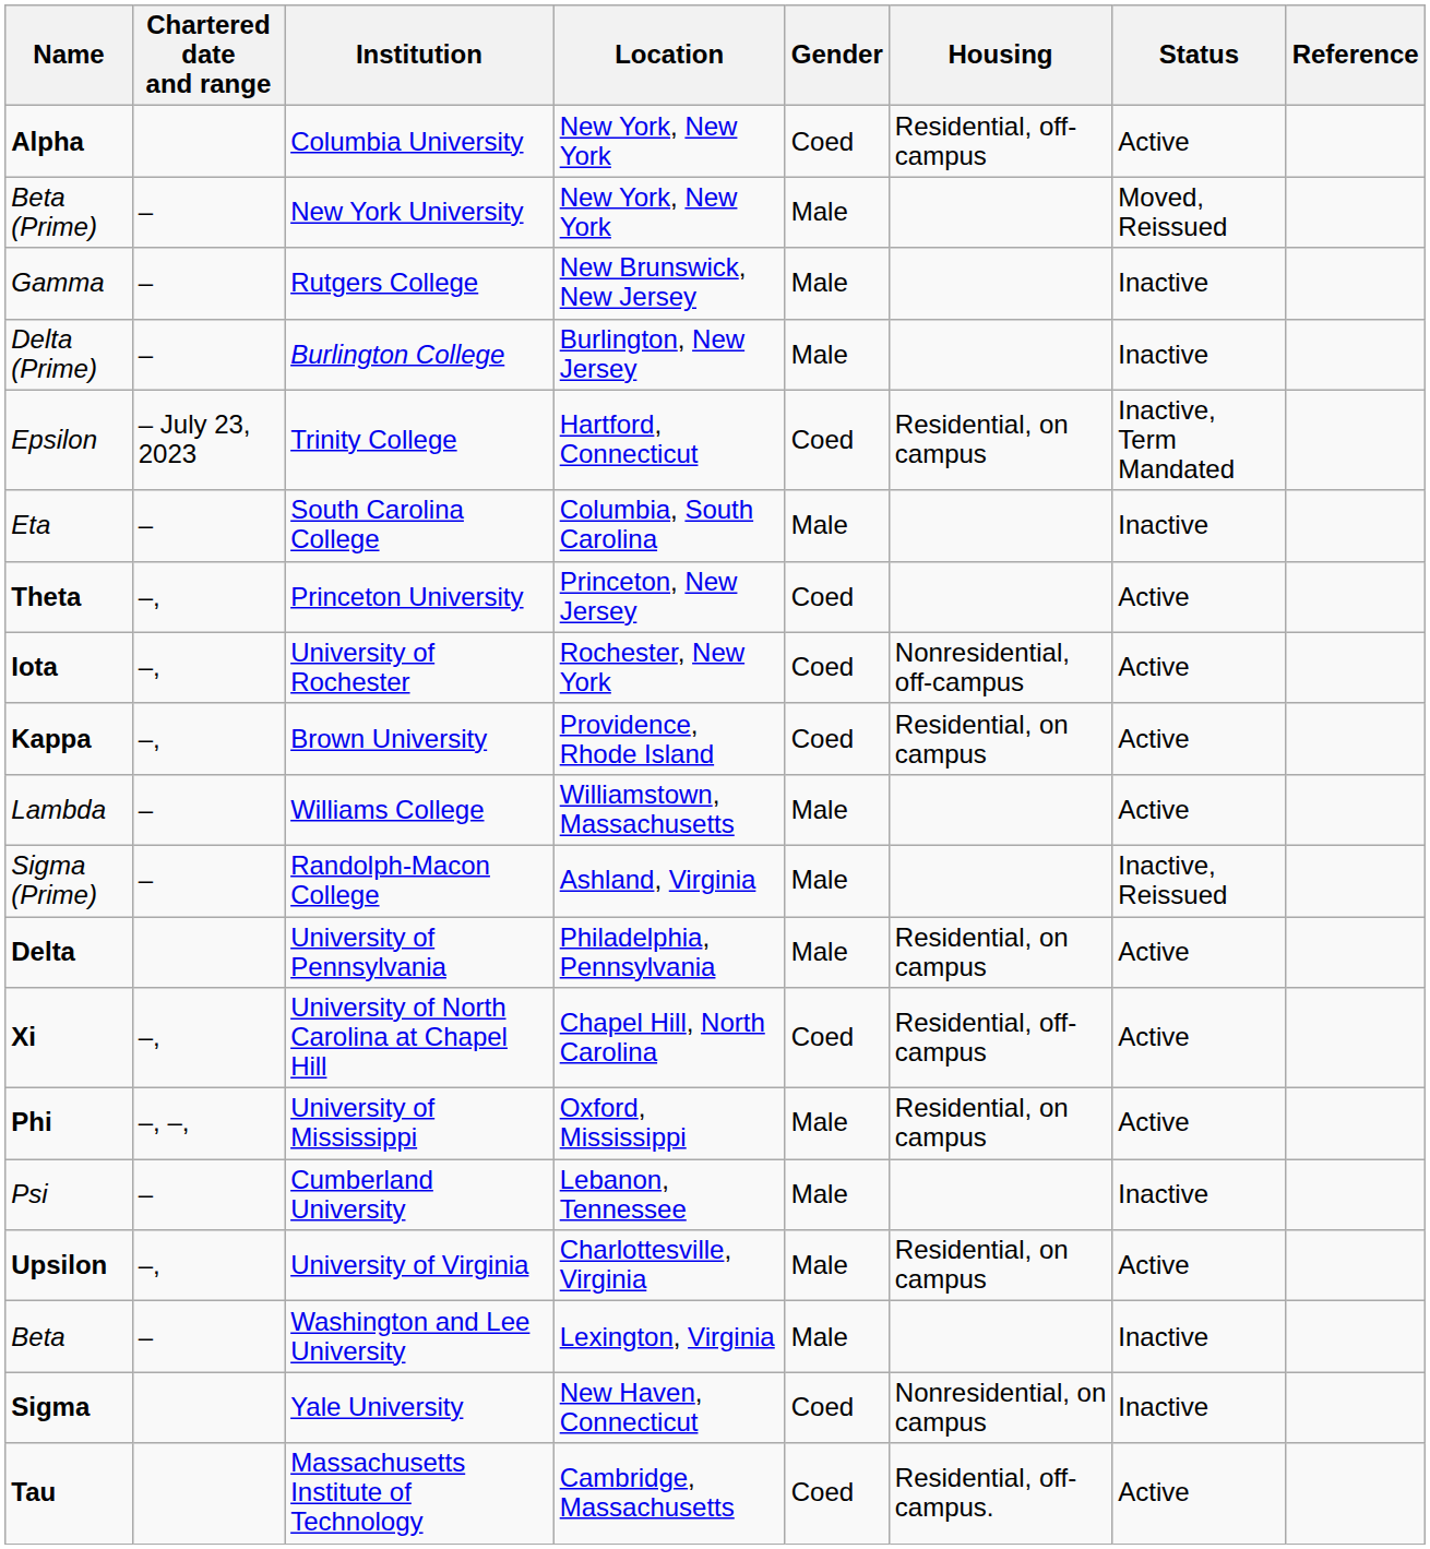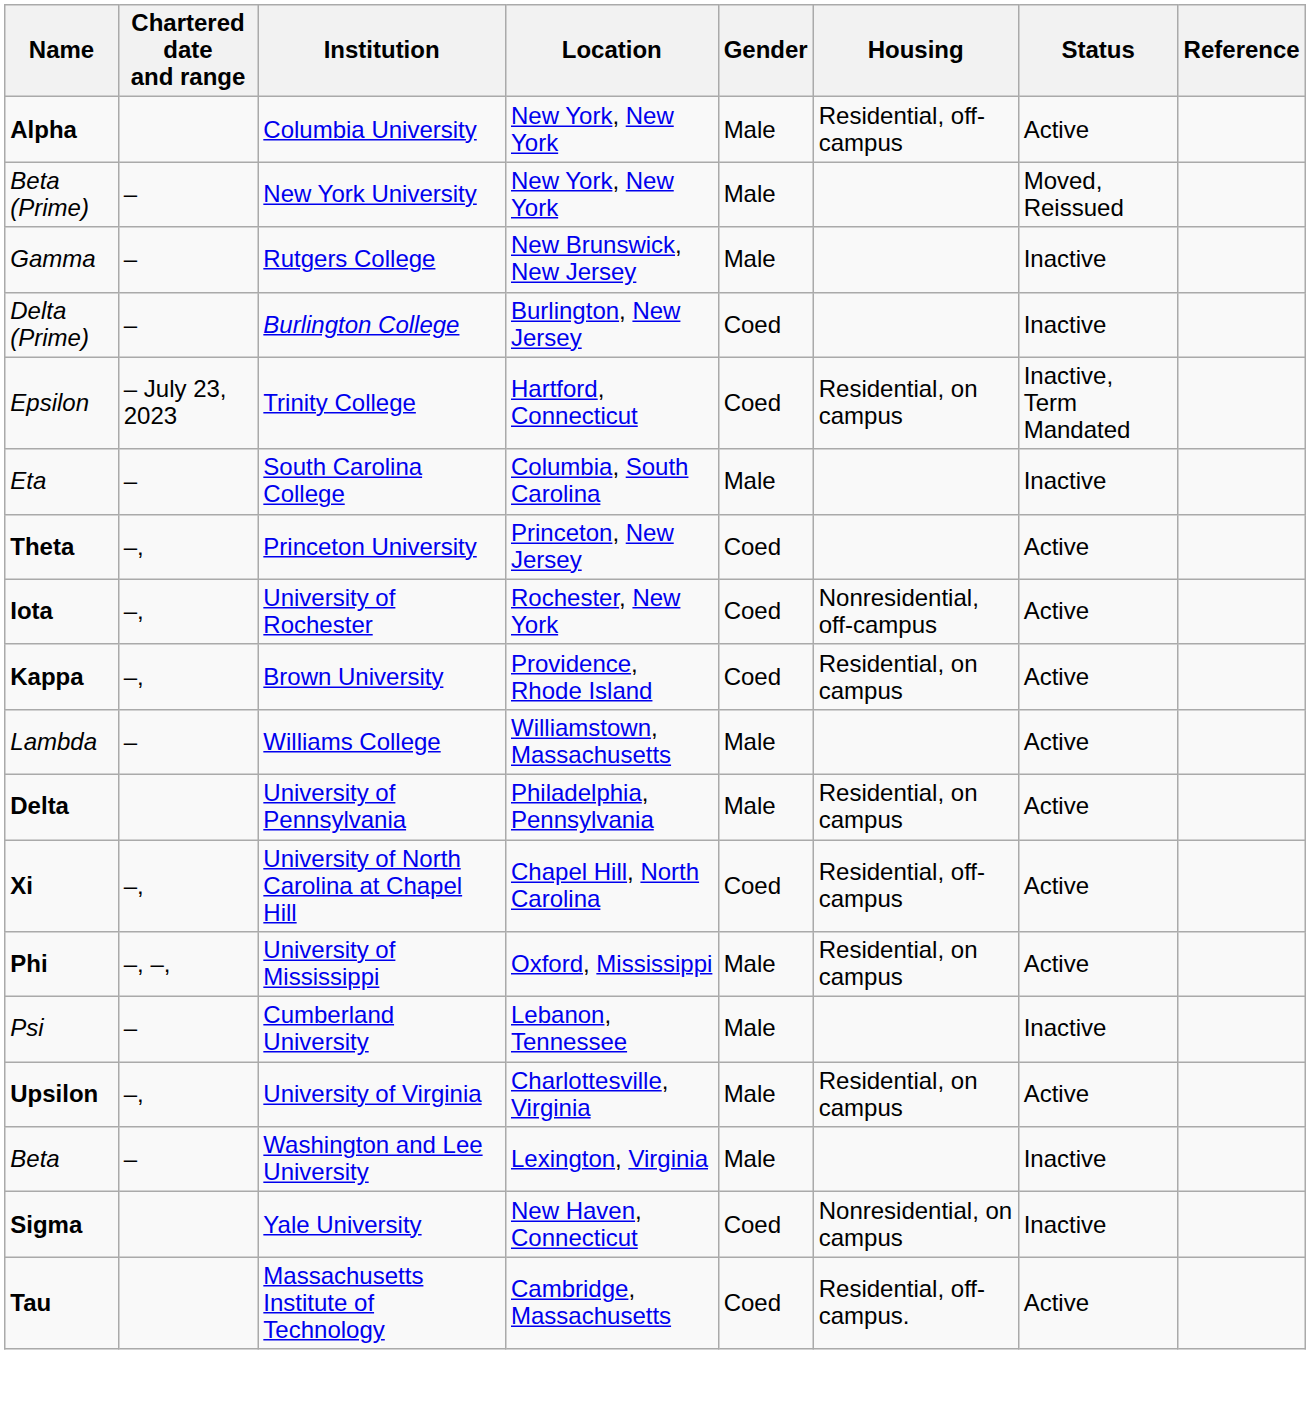Alpha | Gender: Coed -> Male
Delta (Prime) | Gender: Male -> Coed
- row: Sigma (Prime) | – | Randolph-Macon College | Ashland, Virginia | Male | Inactive, Reissued
